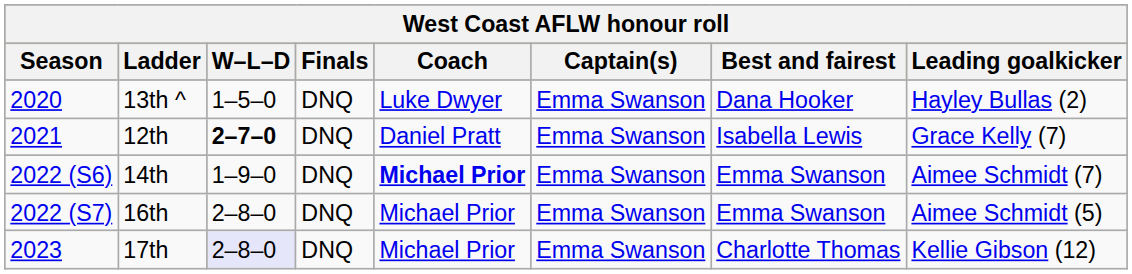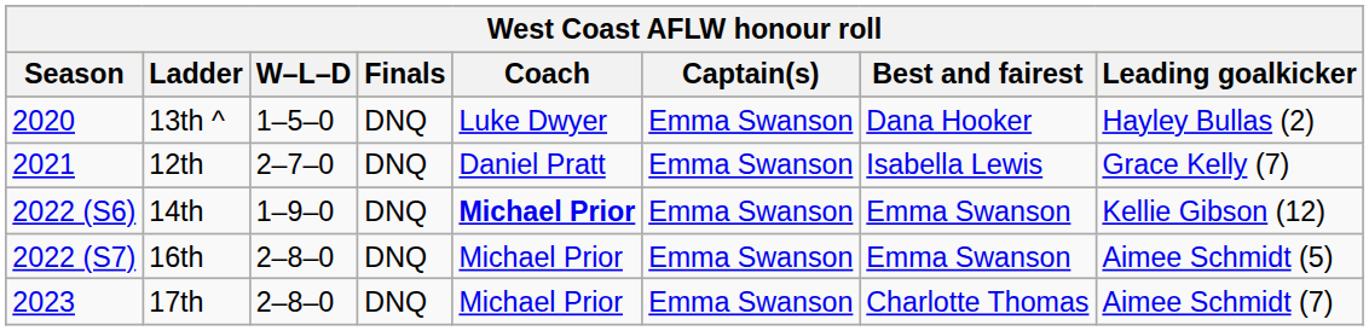12th | W–L–D: bold -> normal
14th | Leading goalkicker: Aimee Schmidt (7) -> Kellie Gibson (12)
17th | W–L–D: lavender background -> no background
17th | Leading goalkicker: Kellie Gibson (12) -> Aimee Schmidt (7)
